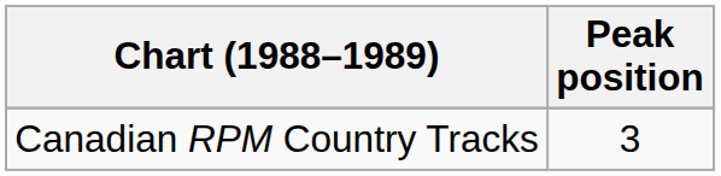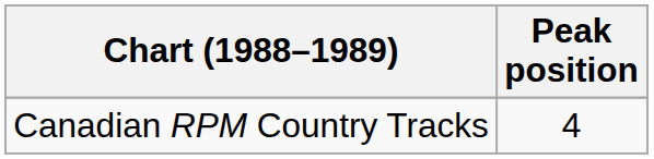Canadian RPM Country Tracks | Peak position: 3 -> 4
